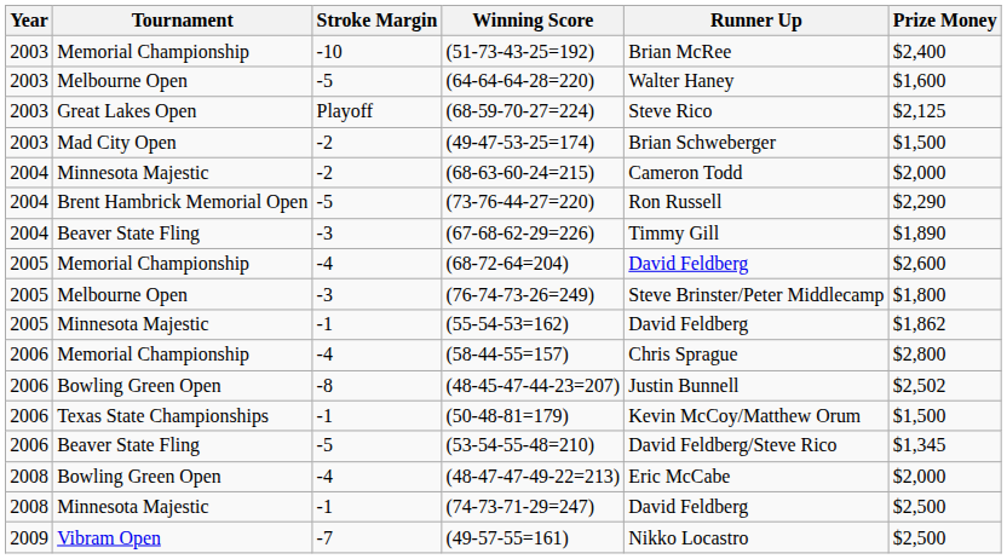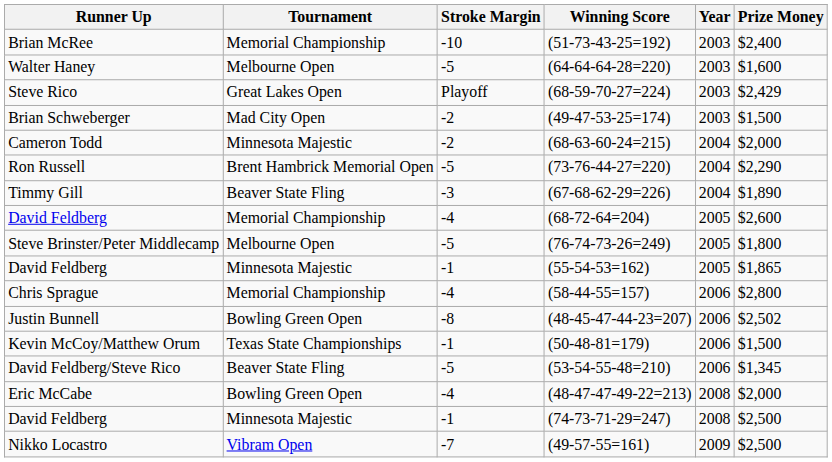columns swapped: Year <-> Runner Up
(68-59-70-27=224) | Prize Money: $2,125 -> $2,429
(76-74-73-26=249) | Stroke Margin: -3 -> -5
(55-54-53=162) | Prize Money: $1,862 -> $1,865
